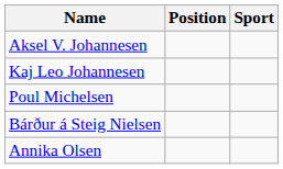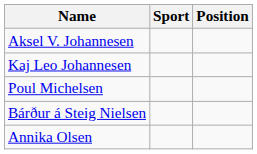columns swapped: Sport <-> Position
